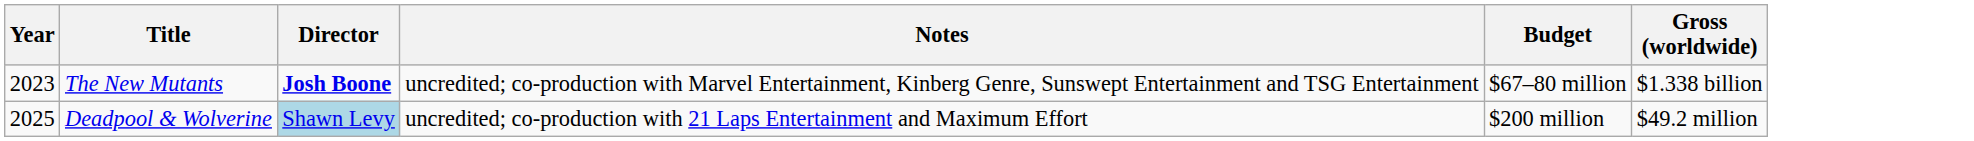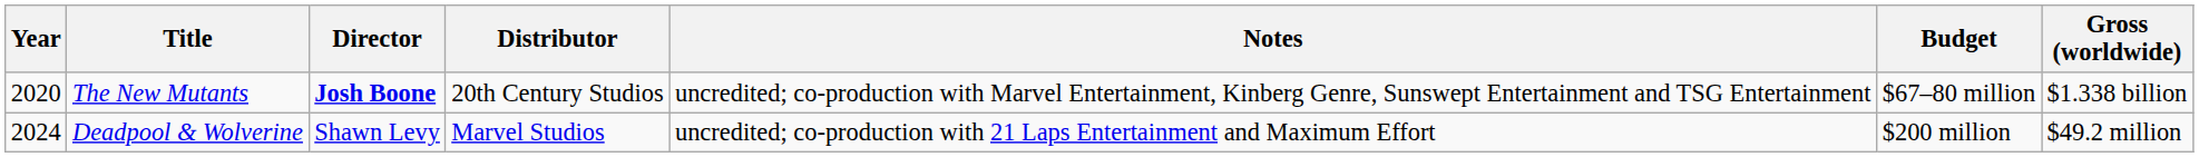+ column: Distributor | 20th Century Studios | Marvel Studios
The New Mutants | Year: 2023 -> 2020
Deadpool & Wolverine | Year: 2025 -> 2024
Deadpool & Wolverine | Director: lightblue background -> no background
